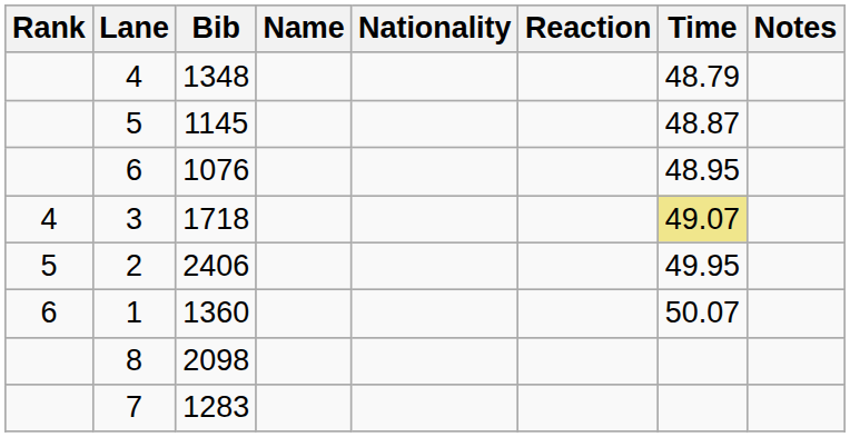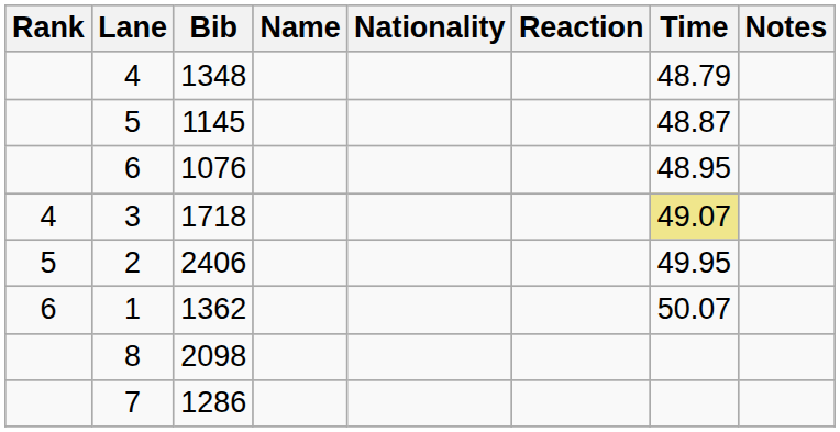1 | Bib: 1360 -> 1362
7 | Bib: 1283 -> 1286
